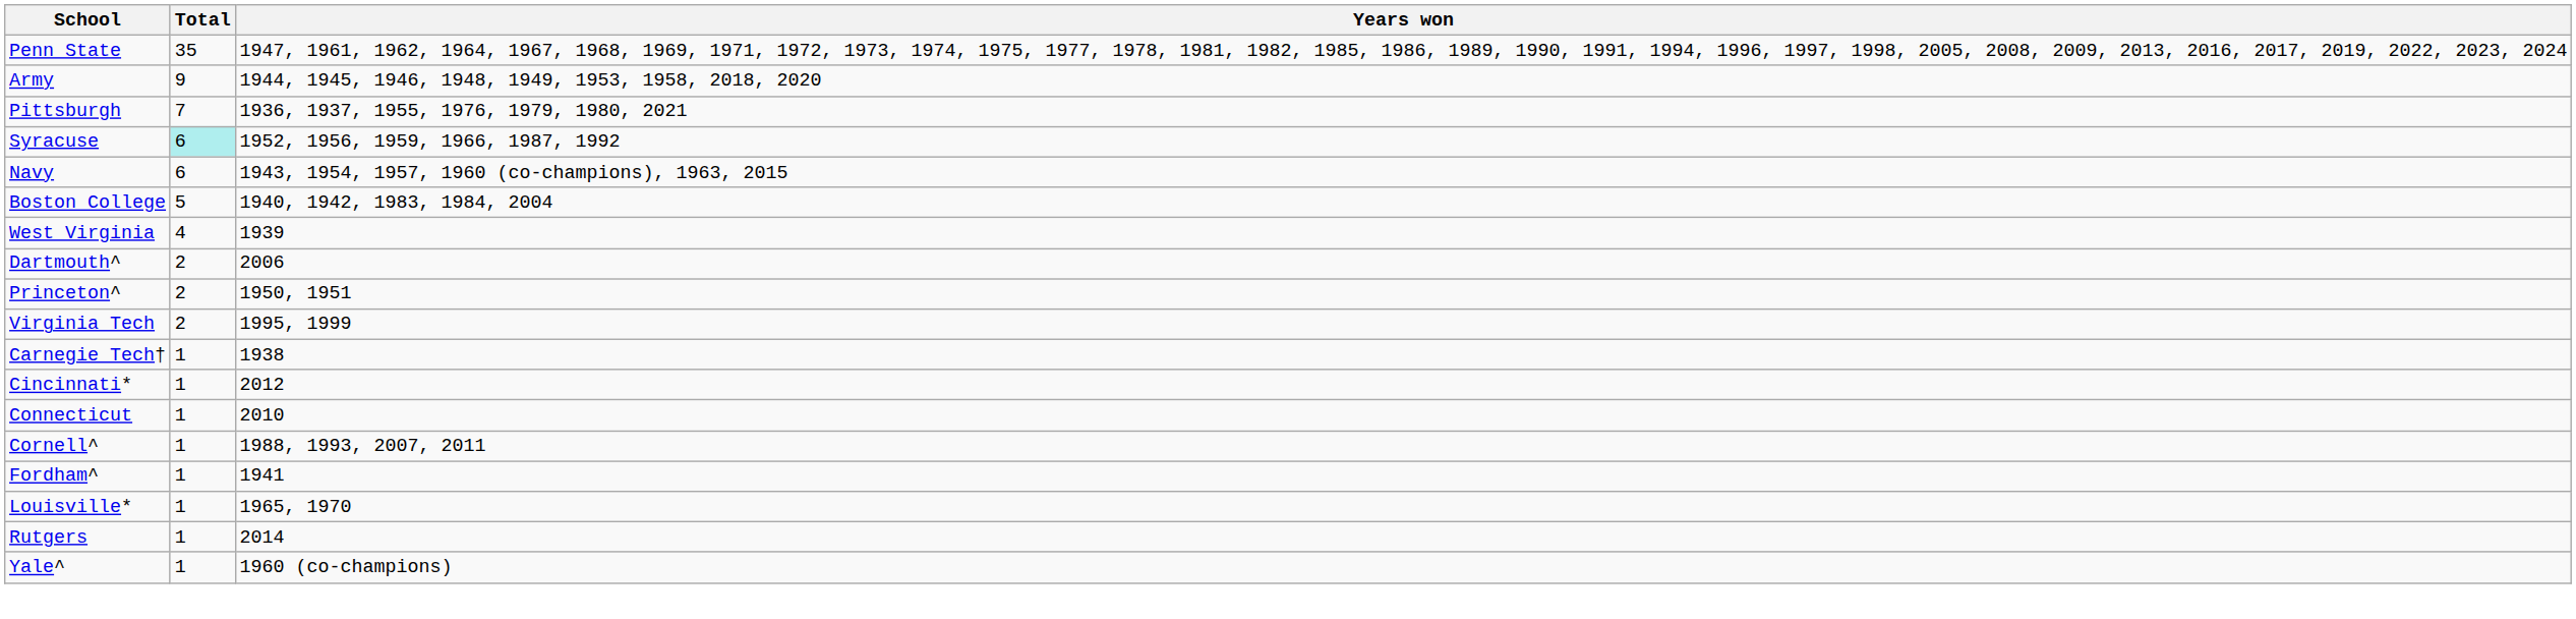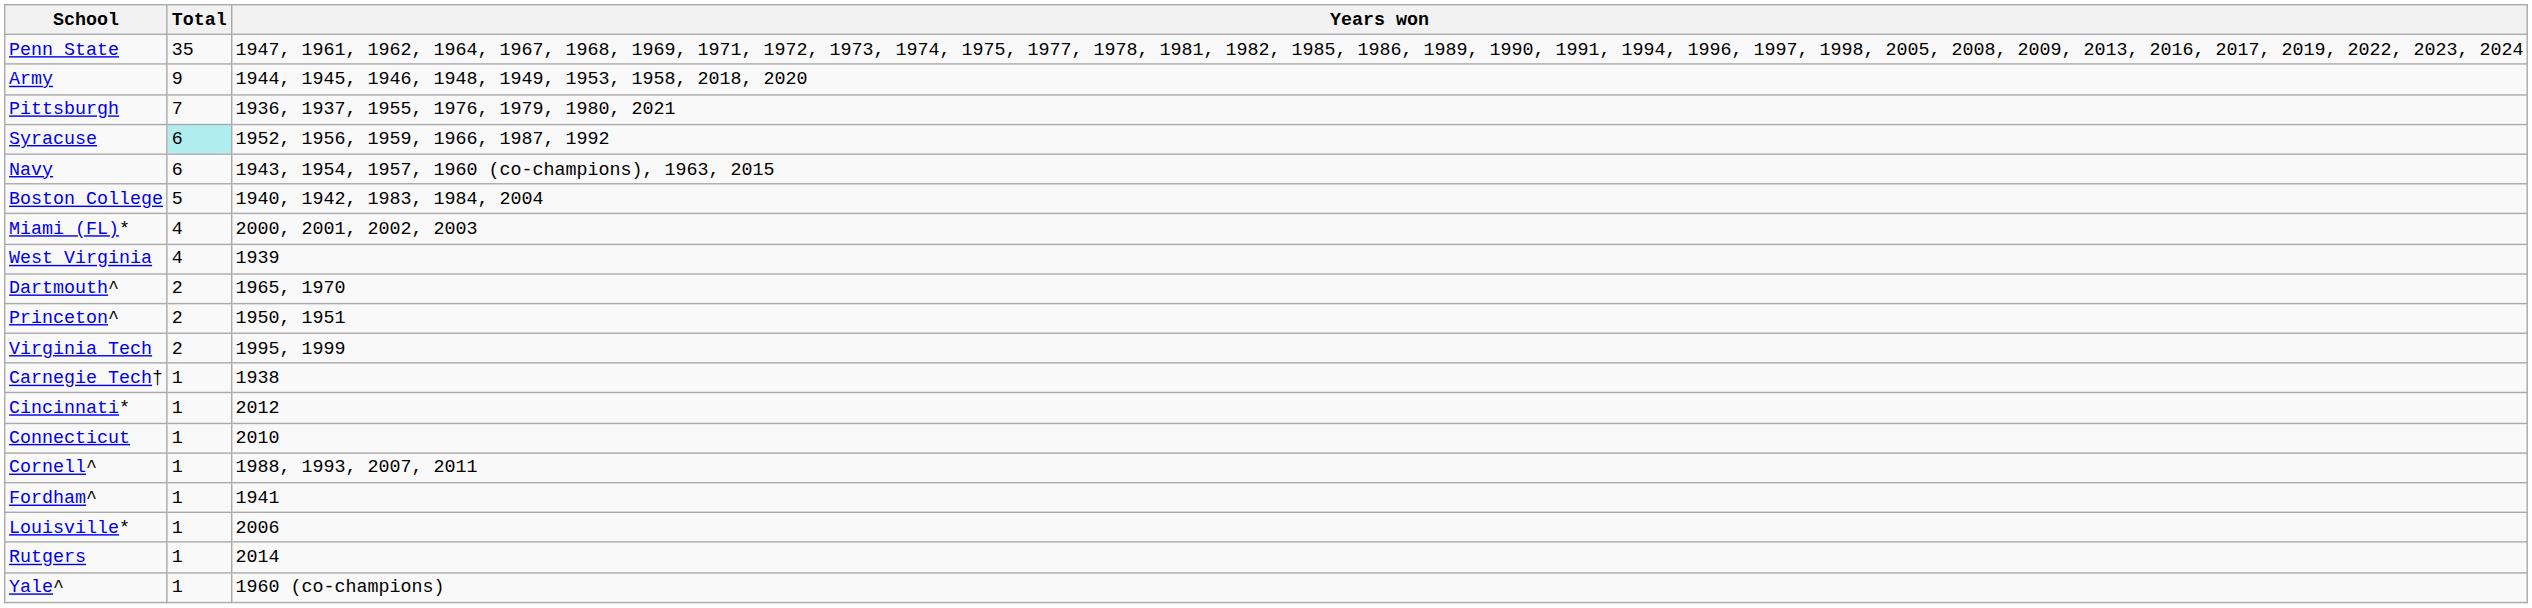+ row: Miami (FL)* | 4 | 2000, 2001, 2002, 2003
Dartmouth^ | Years won: 2006 -> 1965, 1970
Louisville* | Years won: 1965, 1970 -> 2006
